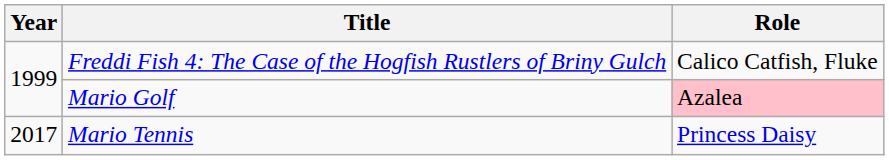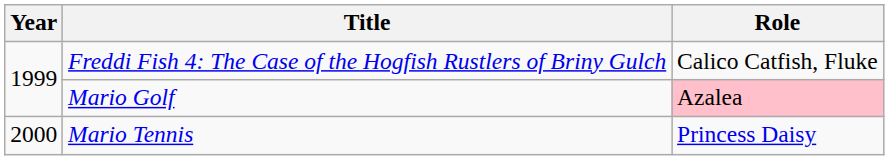Mario Tennis | Year: 2017 -> 2000
